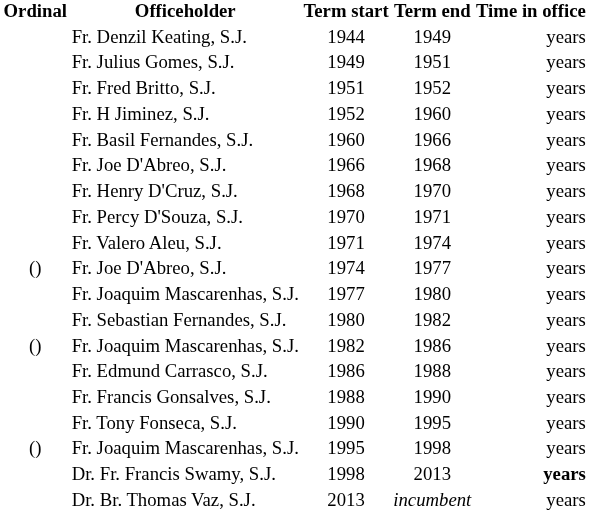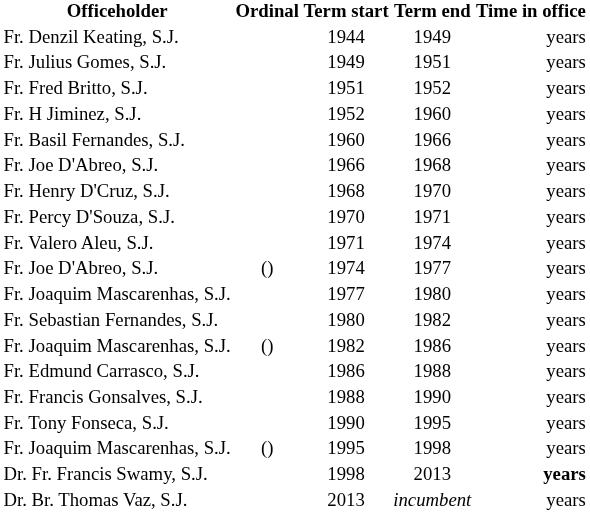columns swapped: Ordinal <-> Officeholder
